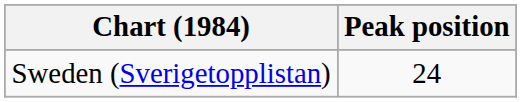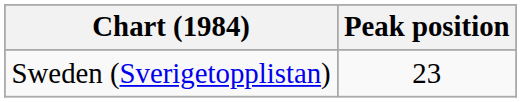Sweden (Sverigetopplistan) | Peak position: 24 -> 23
